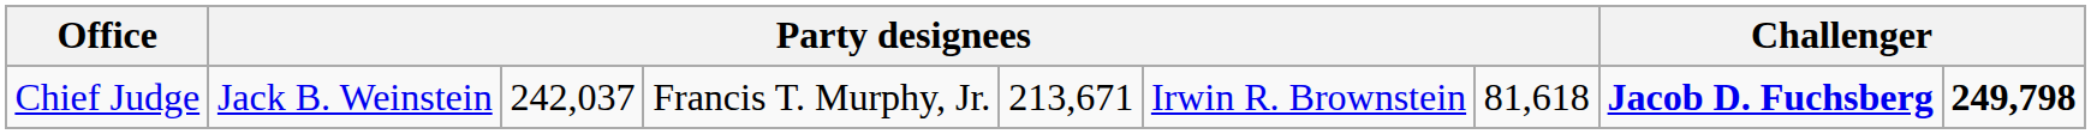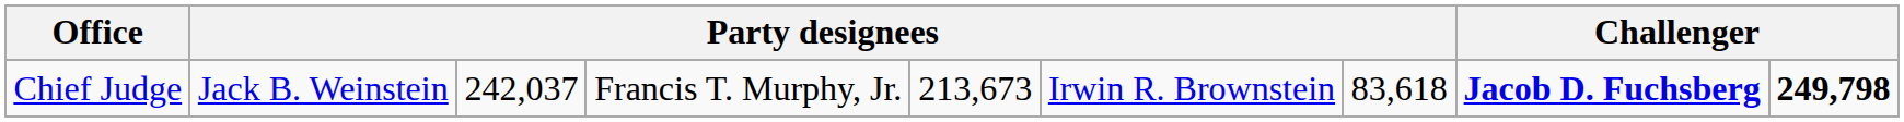Chief Judge | column 5: 213,671 -> 213,673
Chief Judge | column 7: 81,618 -> 83,618
